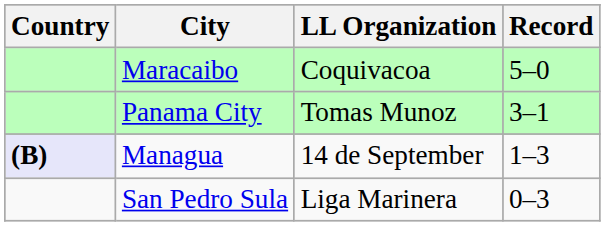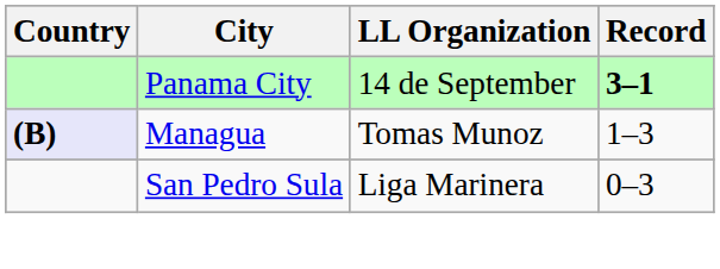- row: Maracaibo | Coquivacoa | 5–0
Panama City | LL Organization: Tomas Munoz -> 14 de September
Panama City | Record: normal -> bold
Managua | LL Organization: 14 de September -> Tomas Munoz
